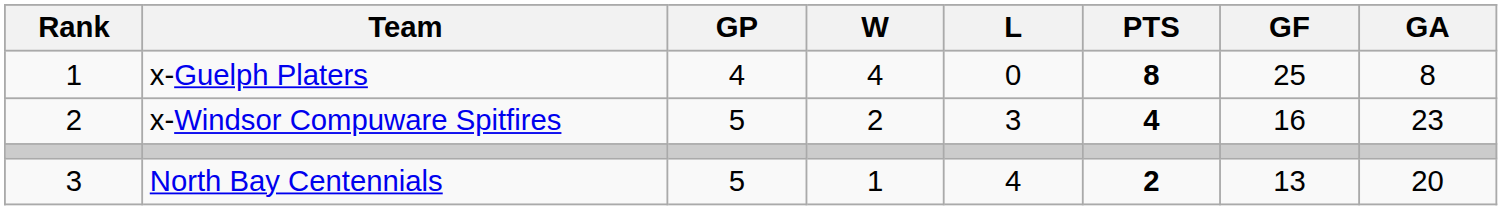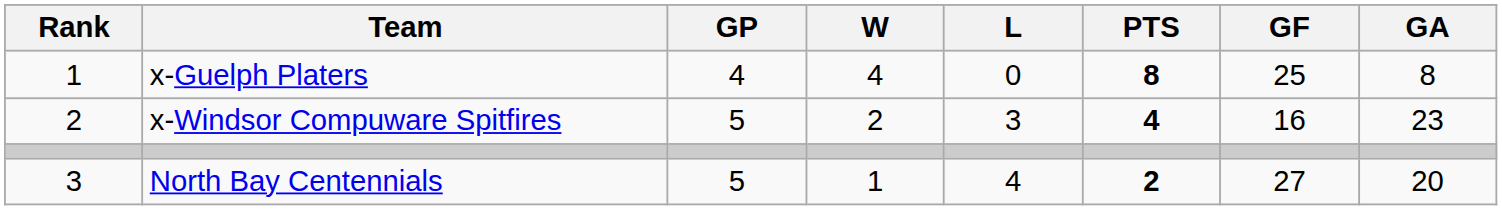North Bay Centennials | GF: 13 -> 27
